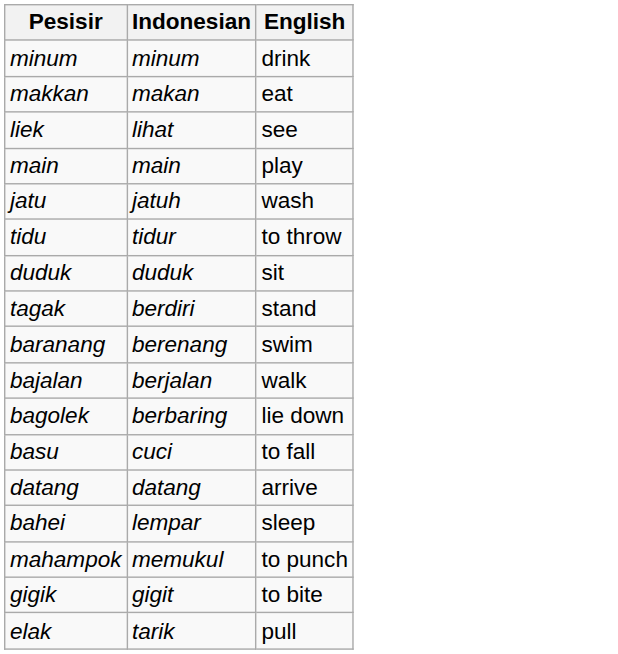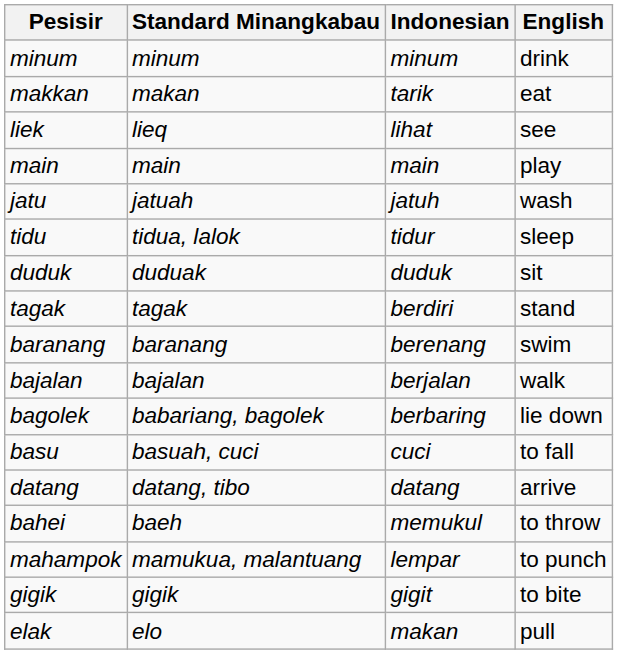+ column: Standard Minangkabau | minum | makan | lieq | main | jatuah | tidua, lalok | duduak | tagak | baranang | bajalan | babariang, bagolek | basuah, cuci | datang, tibo | baeh | mamukua, malantuang | gigik | elo
makkan | Indonesian: makan -> tarik
tidu | English: to throw -> sleep
bahei | Indonesian: lempar -> memukul
bahei | English: sleep -> to throw
mahampok | Indonesian: memukul -> lempar
elak | Indonesian: tarik -> makan
